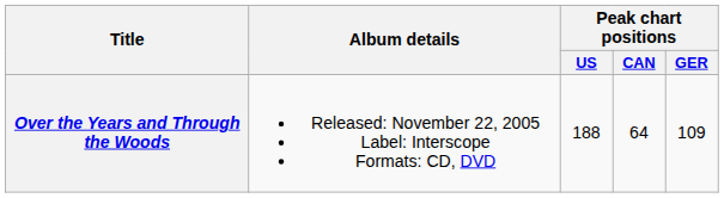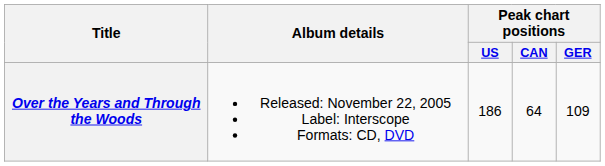Over the Years and Through the Woods | Peak chart positions / US: 188 -> 186
